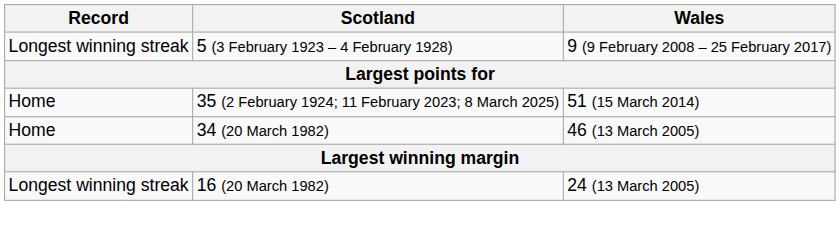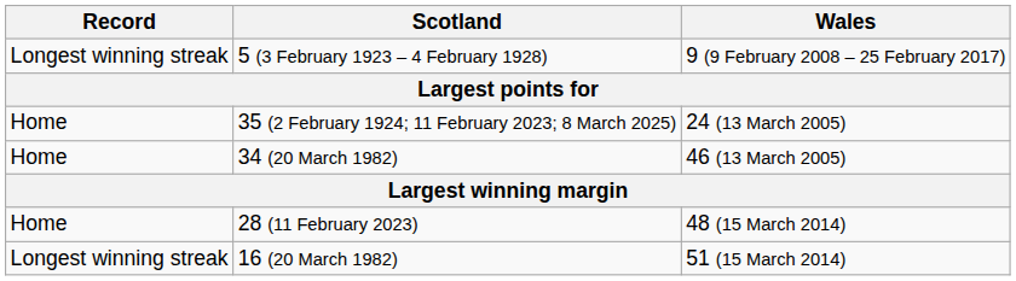35 (2 February 1924; 11 February 2023; 8 March 2025) | Wales: 51 (15 March 2014) -> 24 (13 March 2005)
+ row: Home | 28 (11 February 2023) | 48 (15 March 2014)
16 (20 March 1982) | Wales: 24 (13 March 2005) -> 51 (15 March 2014)
